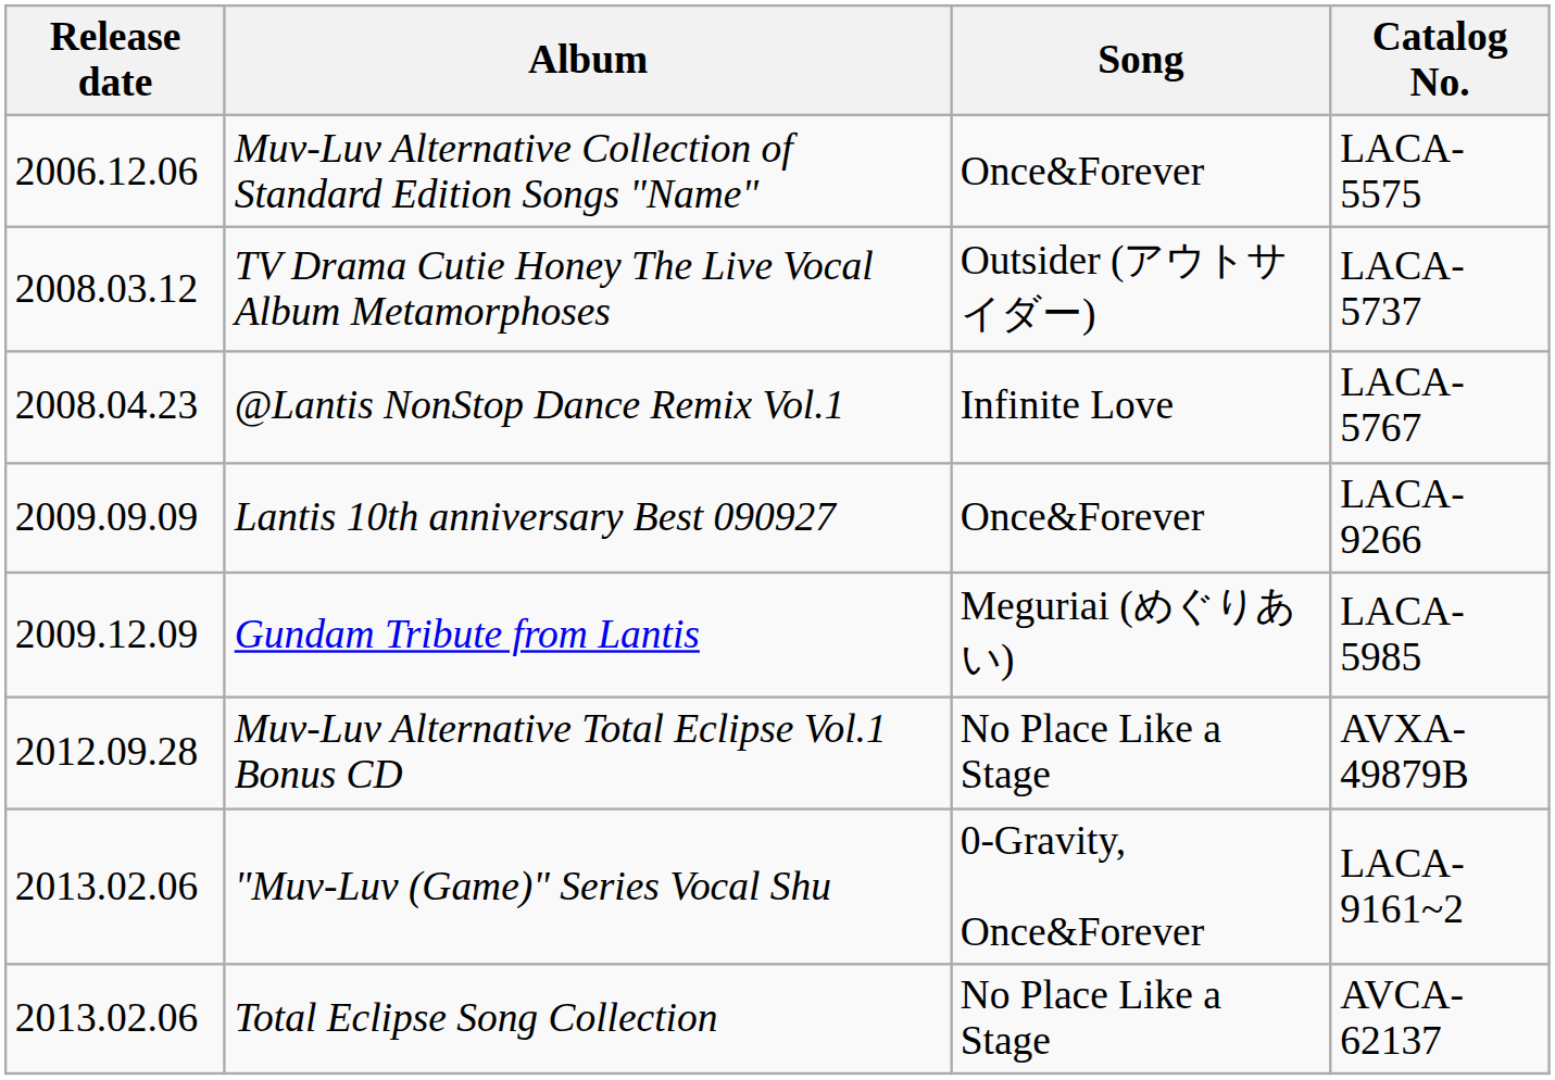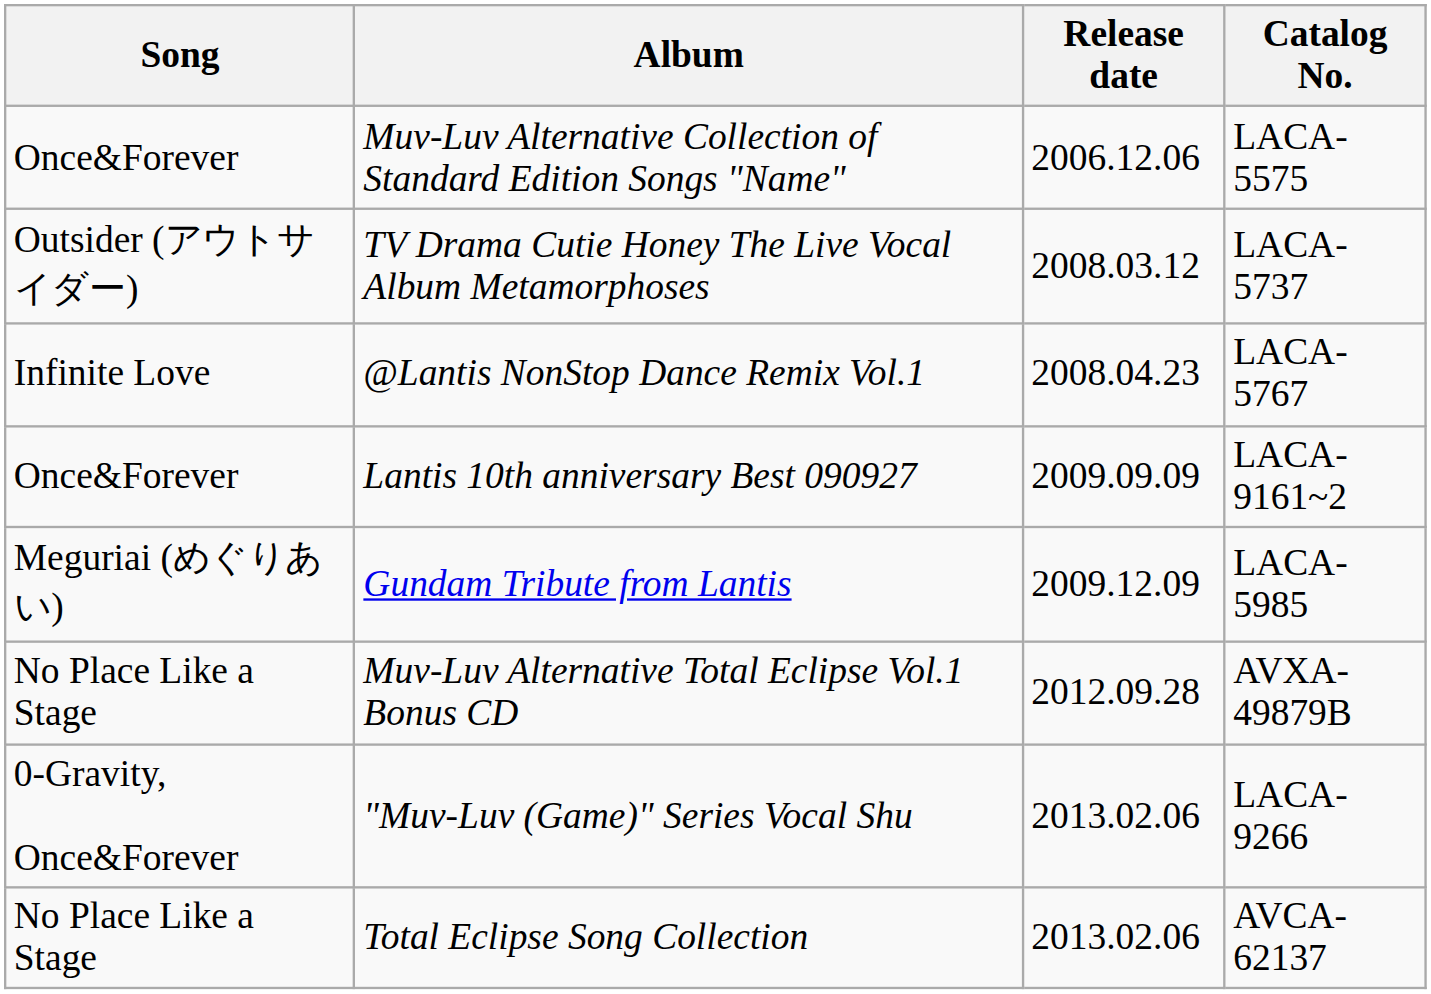columns swapped: Release date <-> Song
Lantis 10th anniversary Best 090927 | Catalog No.: LACA-9266 -> LACA-9161~2
"Muv-Luv (Game)" Series Vocal Shu | Catalog No.: LACA-9161~2 -> LACA-9266
